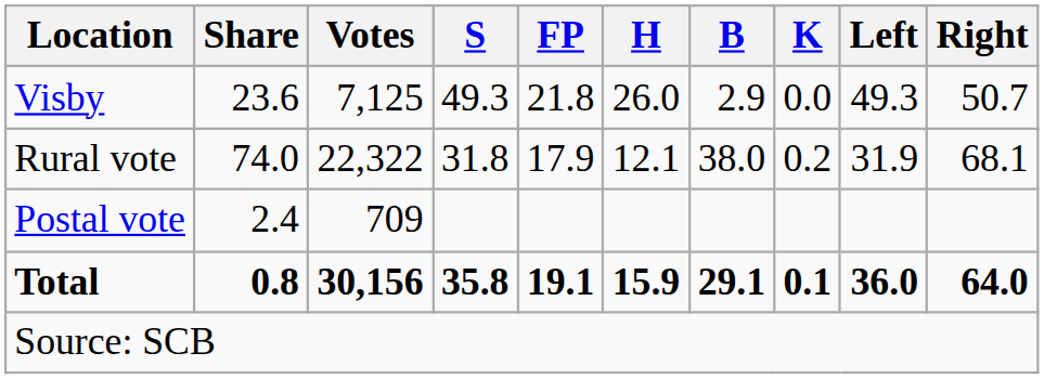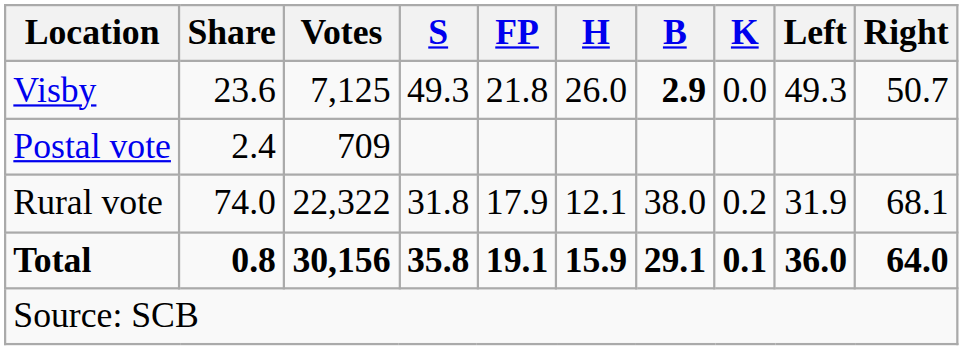Visby | B: normal -> bold
rows swapped: Rural vote <-> Postal vote
